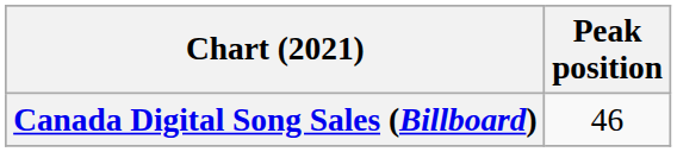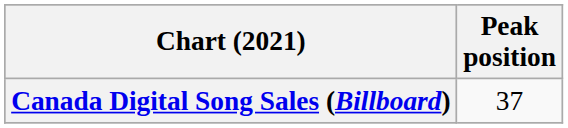Canada Digital Song Sales (Billboard) | Peak position: 46 -> 37
